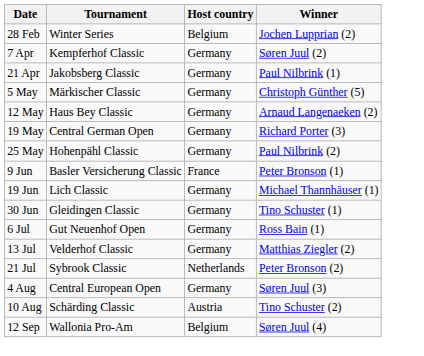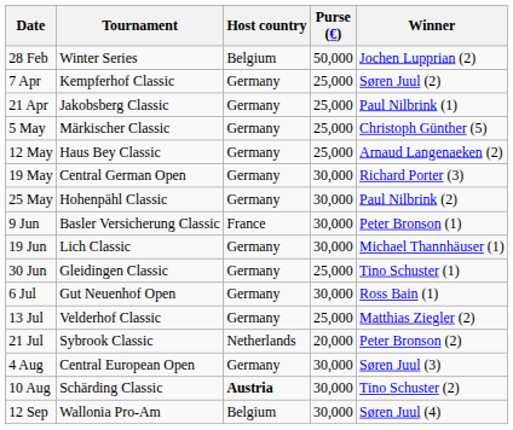+ column: Purse (€) | 50,000 | 25,000 | 25,000 | 25,000 | 25,000 | 30,000 | 30,000 | 30,000 | 30,000 | 25,000 | 30,000 | 25,000 | 20,000 | 30,000 | 30,000 | 30,000
10 Aug | Host country: normal -> bold
